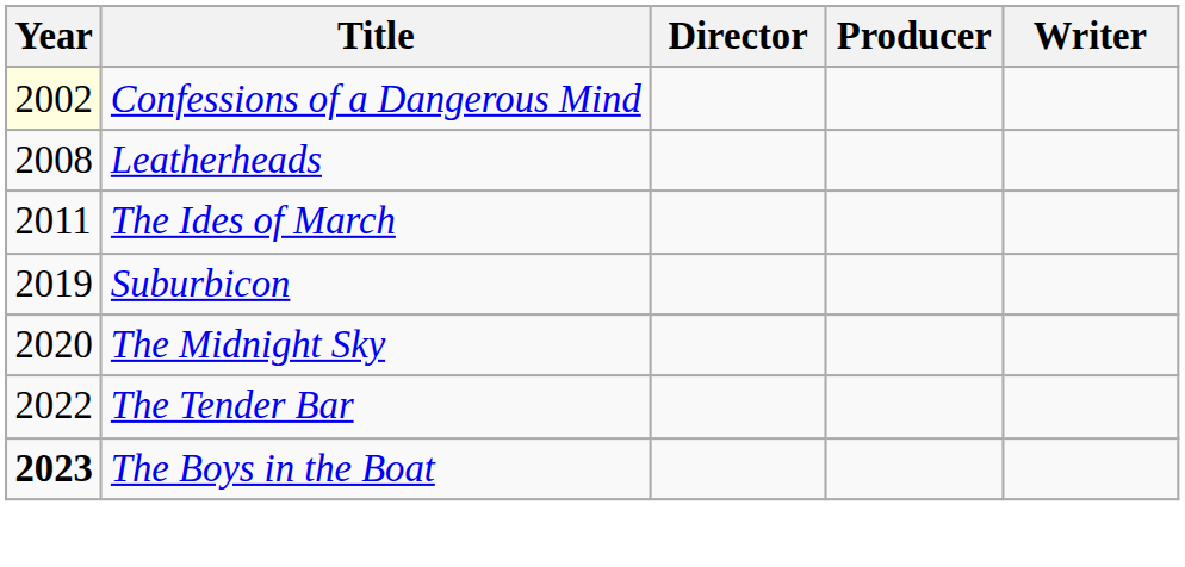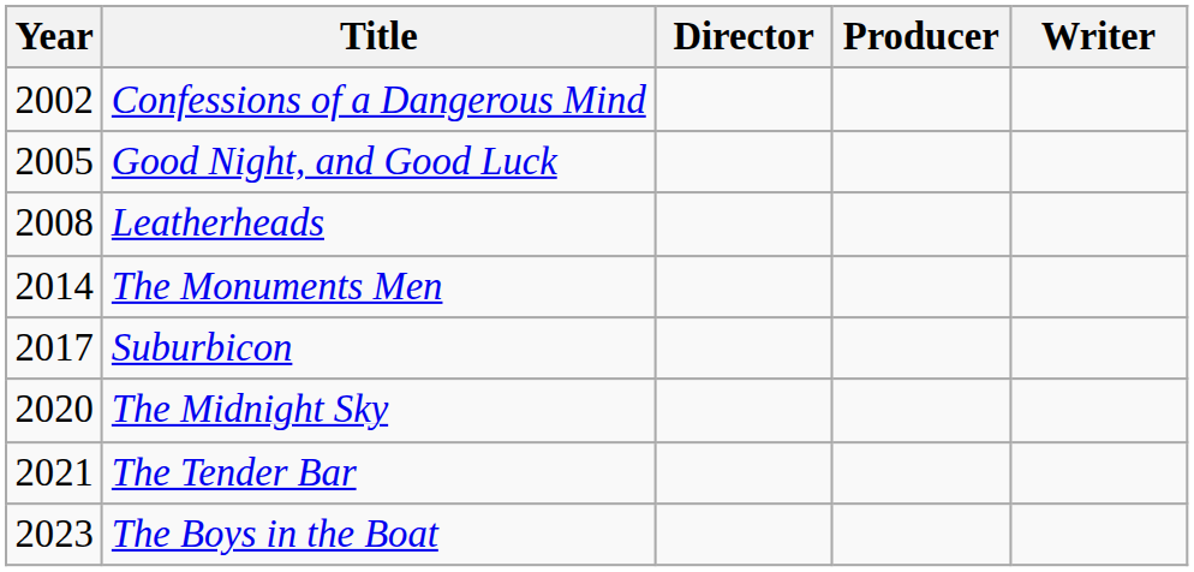Confessions of a Dangerous Mind | Year: lightyellow background -> no background
+ row: 2005 | Good Night, and Good Luck
- row: 2011 | The Ides of March
+ row: 2014 | The Monuments Men
Suburbicon | Year: 2019 -> 2017
The Tender Bar | Year: 2022 -> 2021
The Boys in the Boat | Year: bold -> normal
